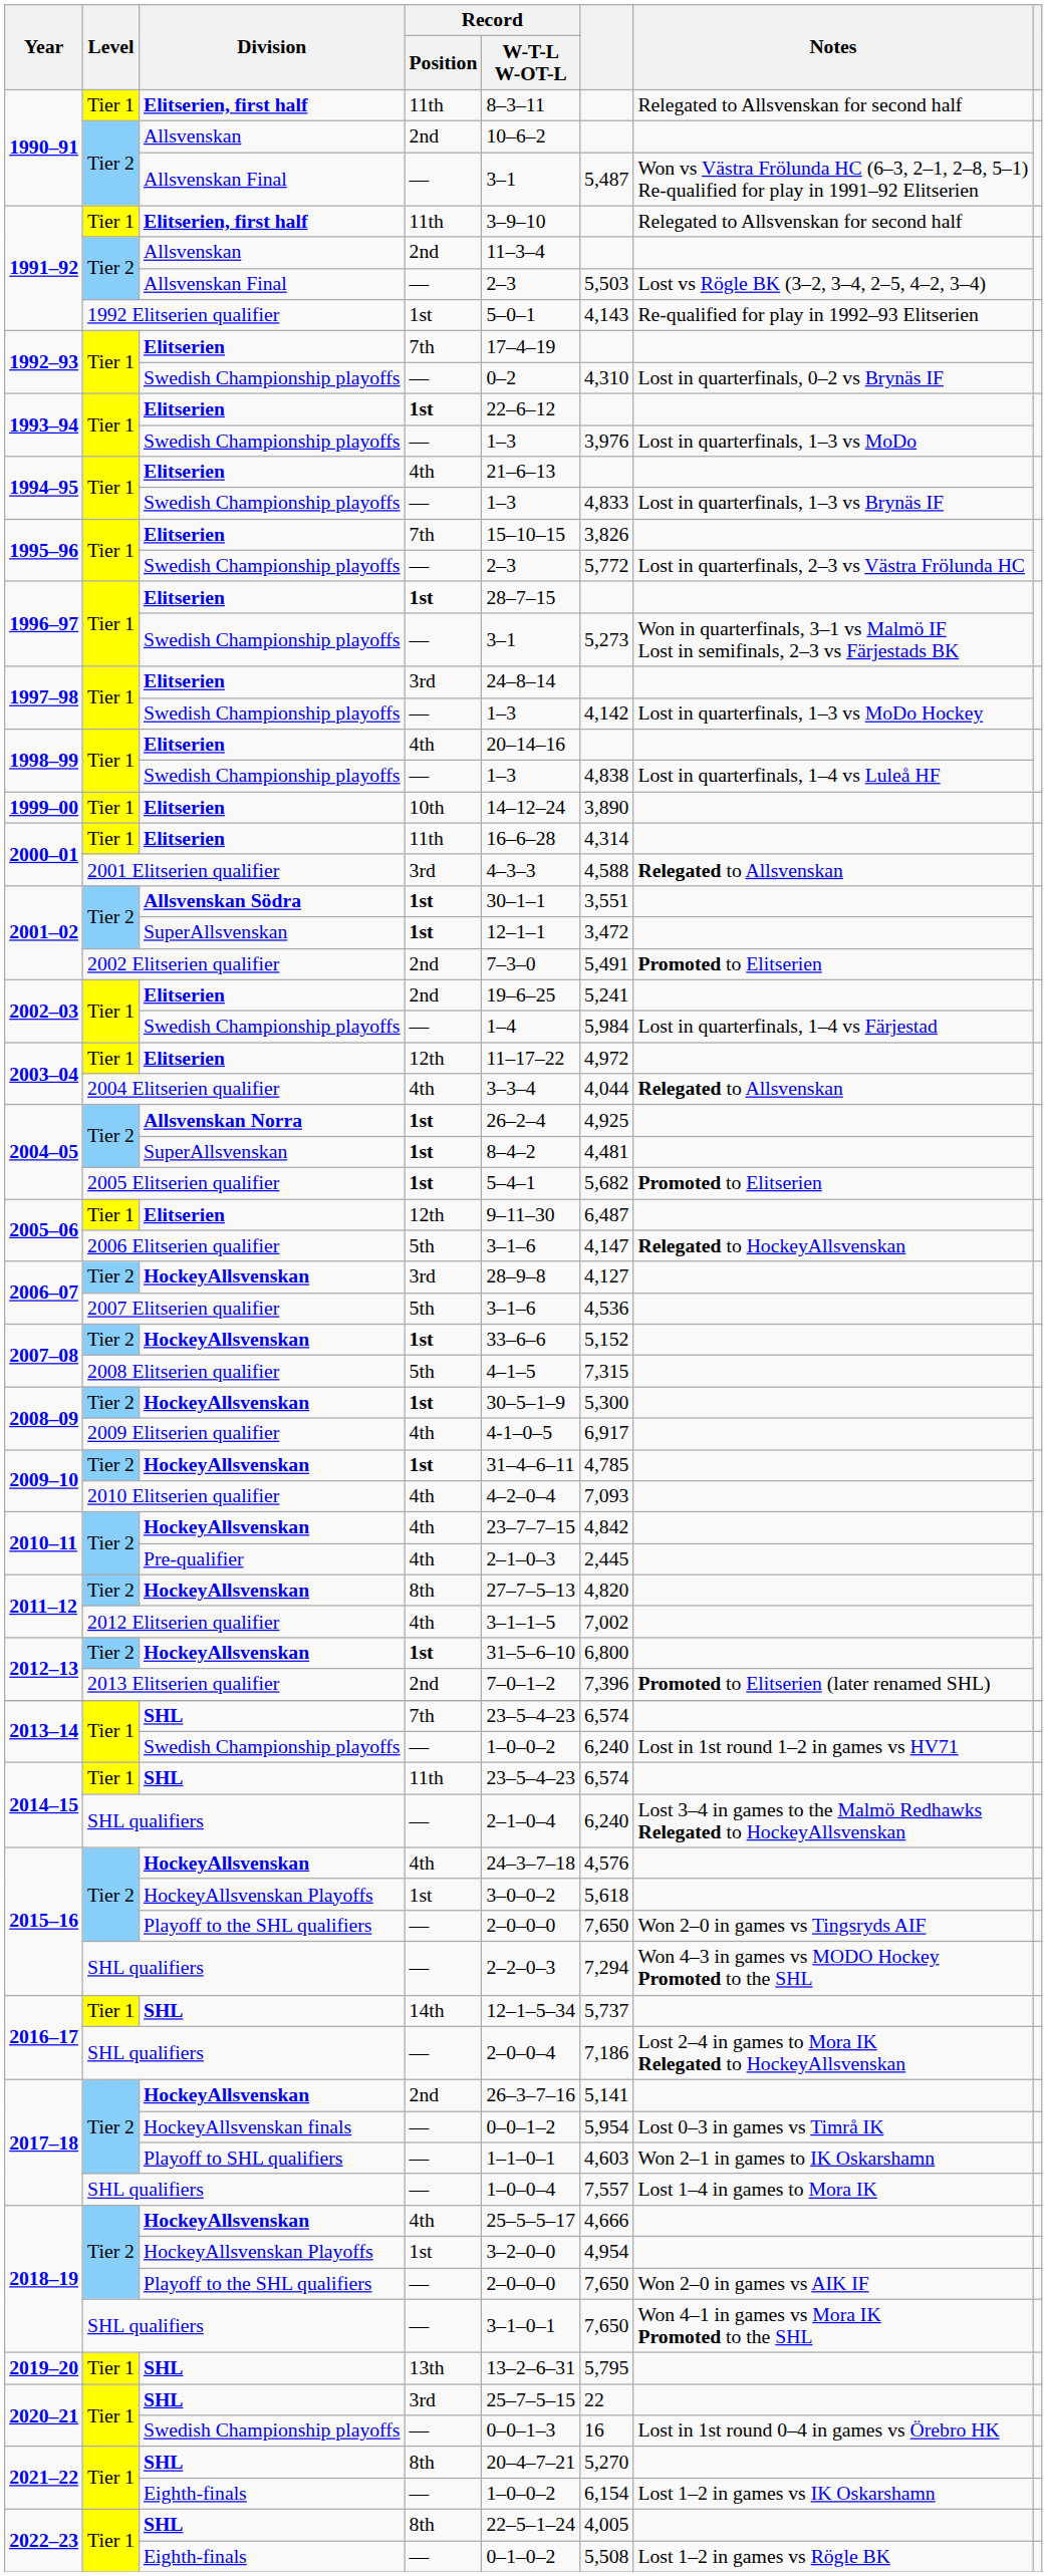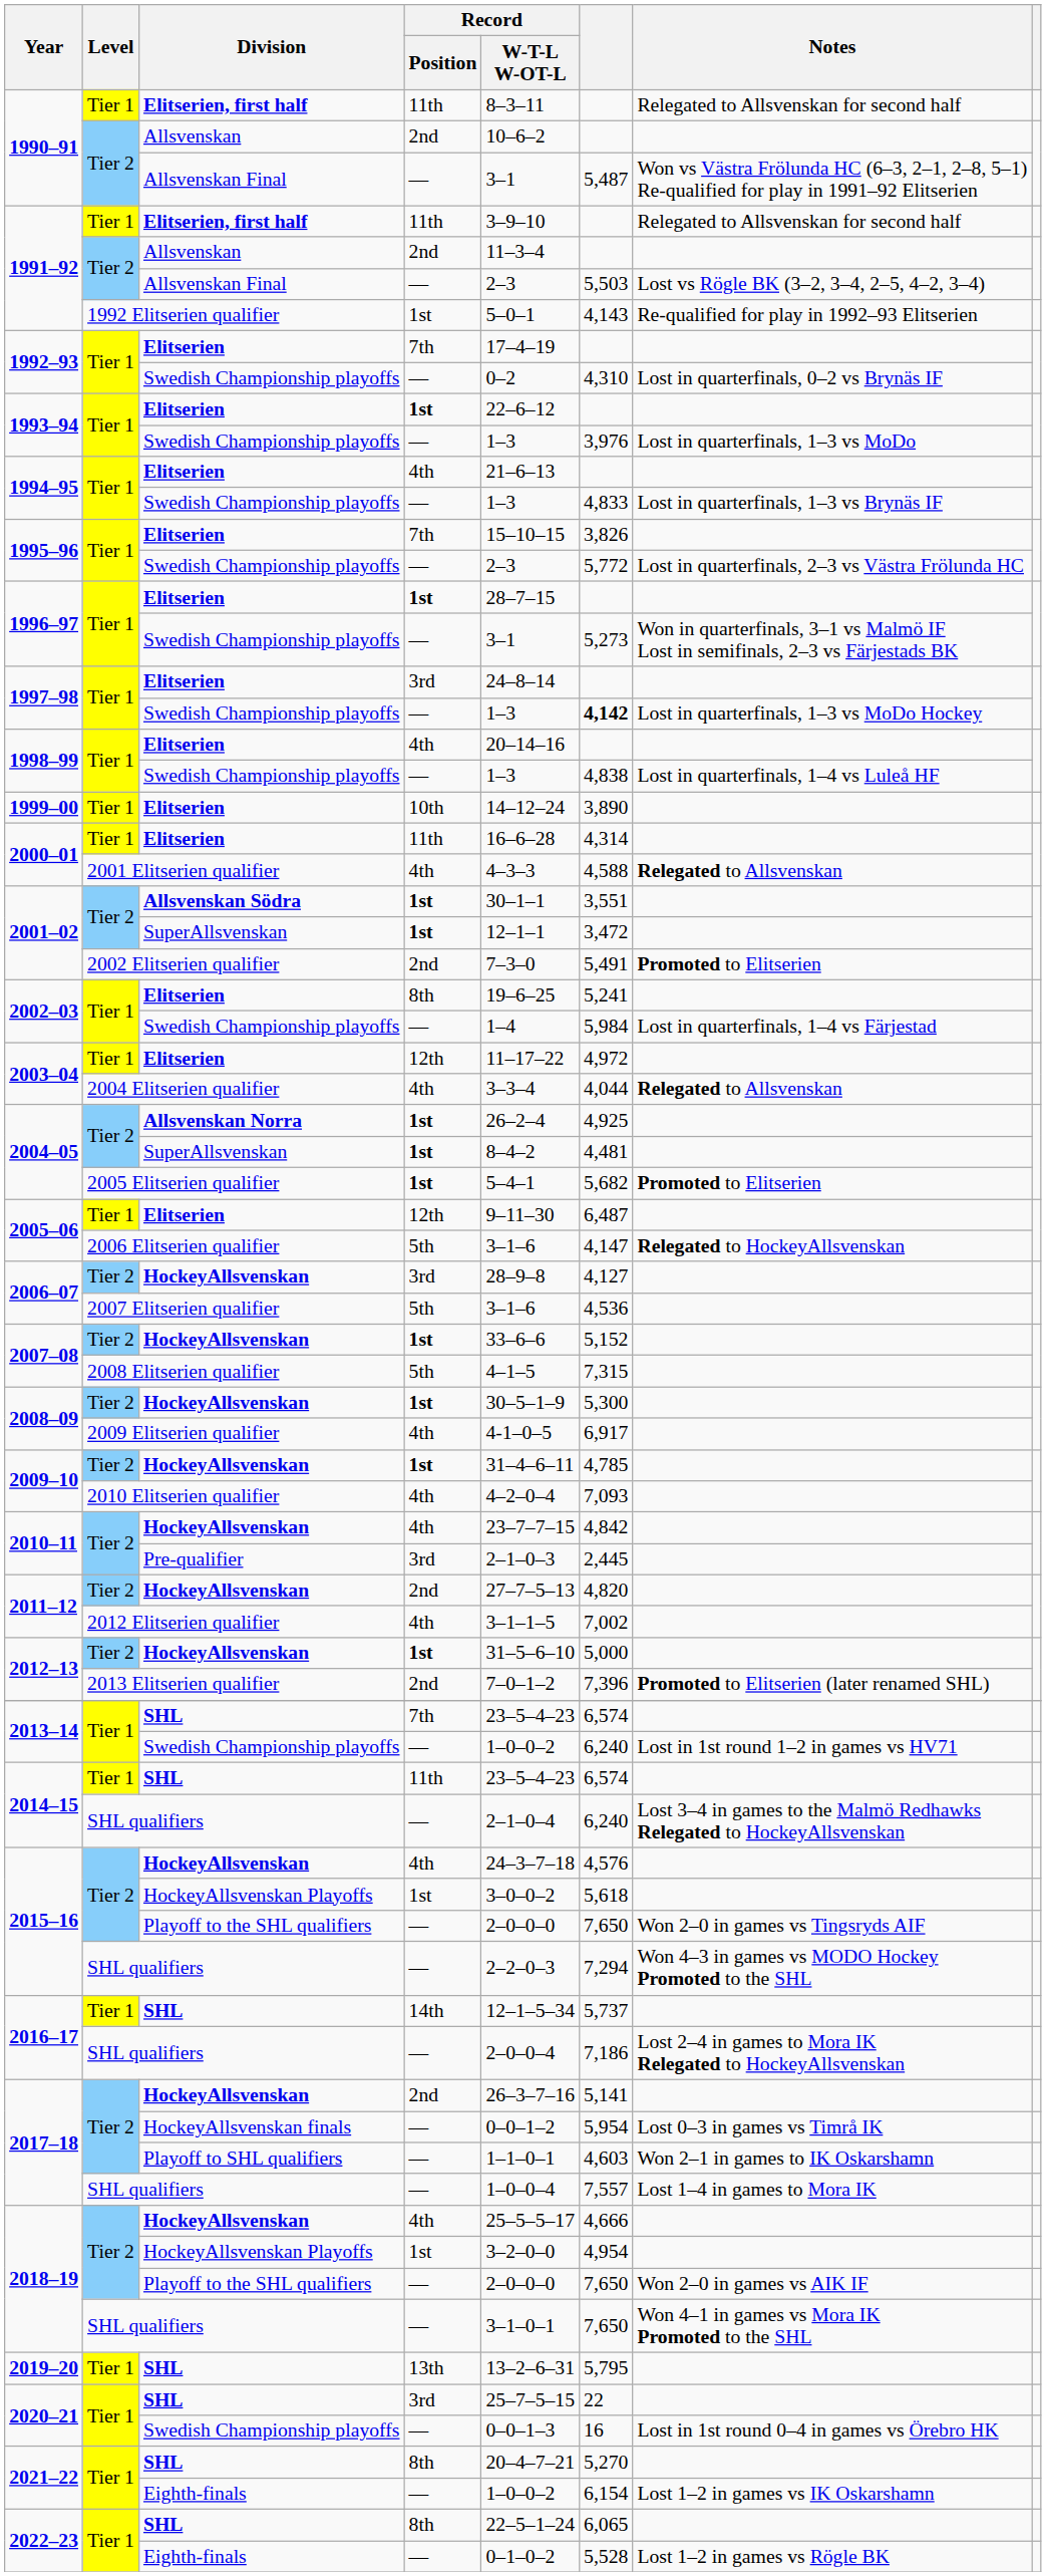1997–98 / Swedish Championship playoffs | column 6: normal -> bold
2000–01 / 2001 Elitserien qualifier | Record / Position: 3rd -> 4th
2002–03 / Elitserien | Record / Position: 2nd -> 8th
2010–11 / Pre-qualifier | Record / Position: 4th -> 3rd
2011–12 / HockeyAllsvenskan | Record / Position: 8th -> 2nd
2012–13 / HockeyAllsvenskan | column 6: 6,800 -> 5,000
2022–23 / SHL | column 6: 4,005 -> 6,065
2022–23 / Eighth-finals | column 6: 5,508 -> 5,528
